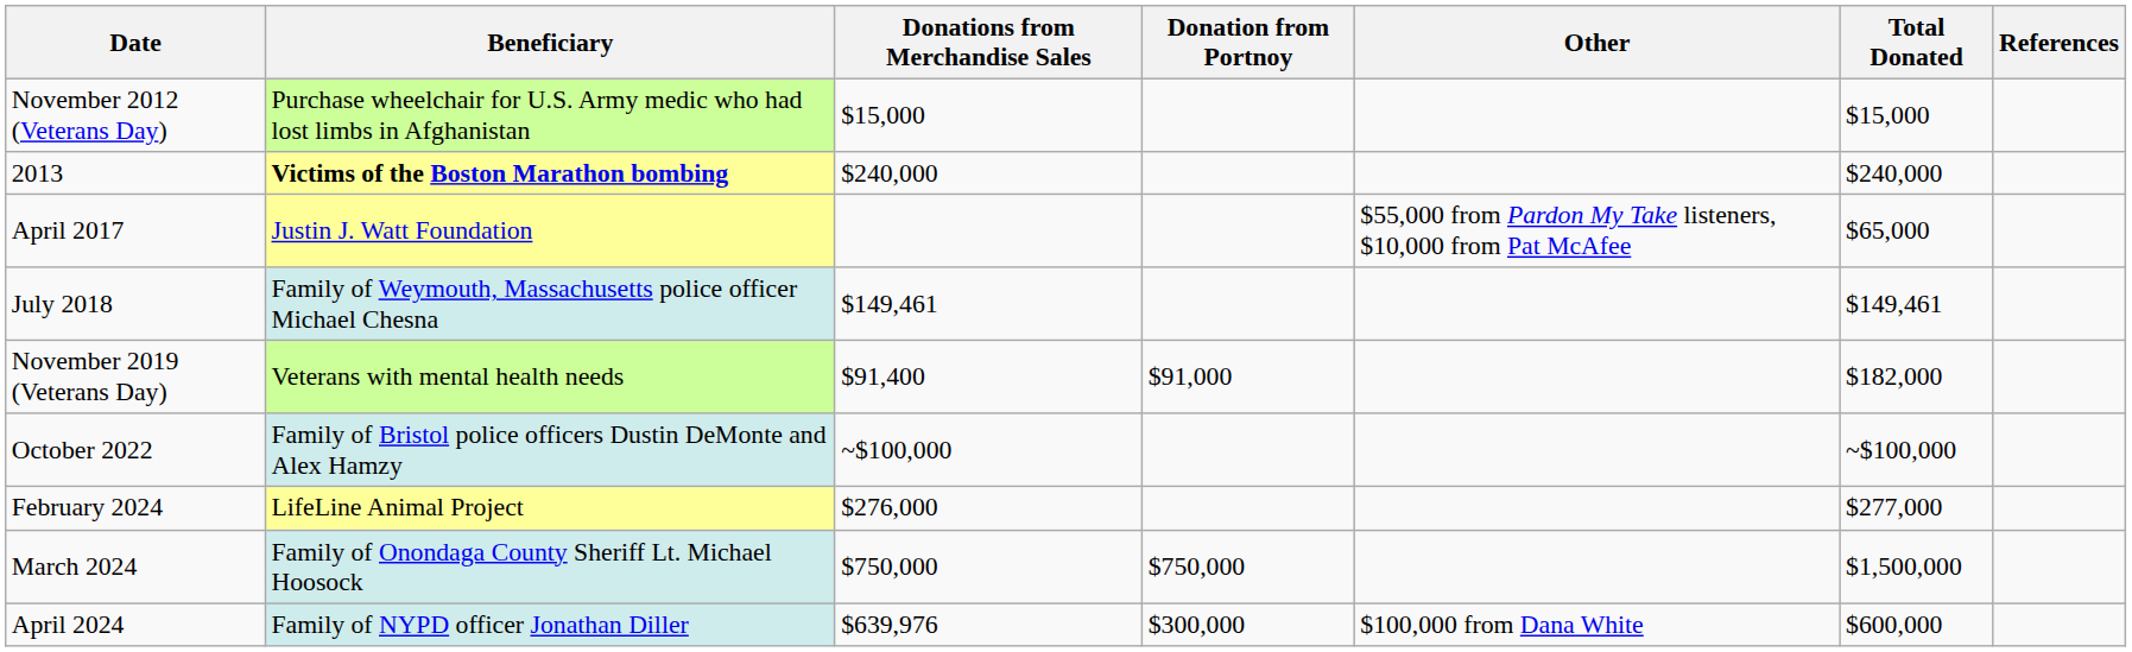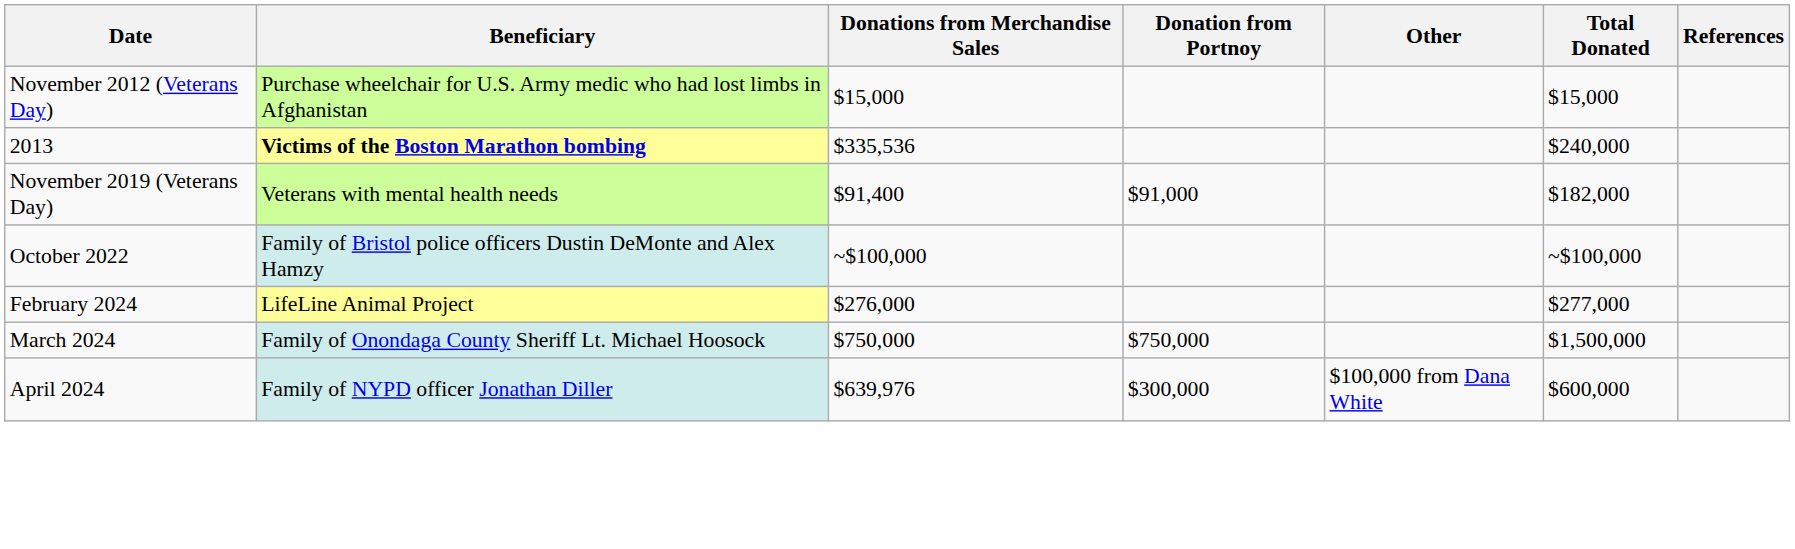2013 | Donations from Merchandise Sales: $240,000 -> $335,536
- row: April 2017 | Justin J. Watt Foundation | $55,000 from Pardon My Take listeners, $10,000 from Pat McAfee | $65,000
- row: July 2018 | Family of Weymouth, Massachusetts police officer Michael Chesna | $149,461 | $149,461
